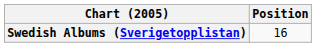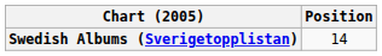Swedish Albums (Sverigetopplistan) | Position: 16 -> 14
